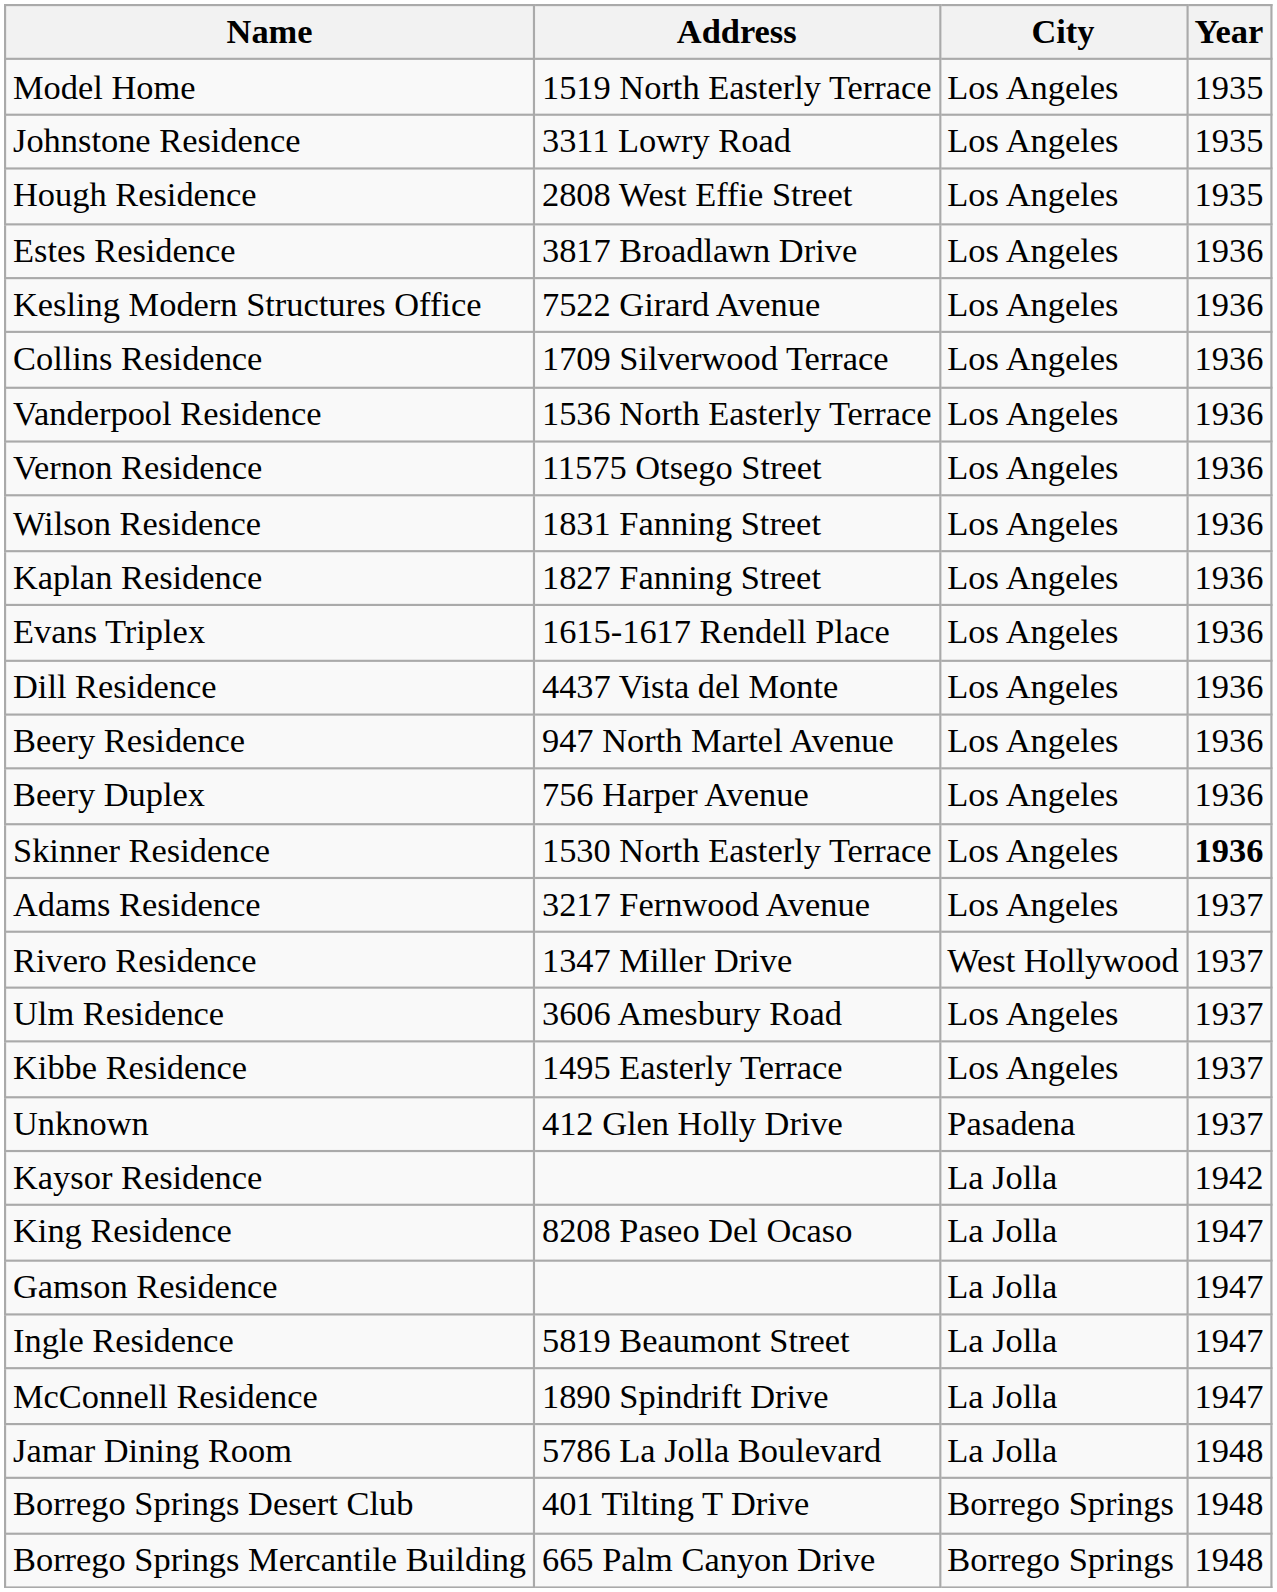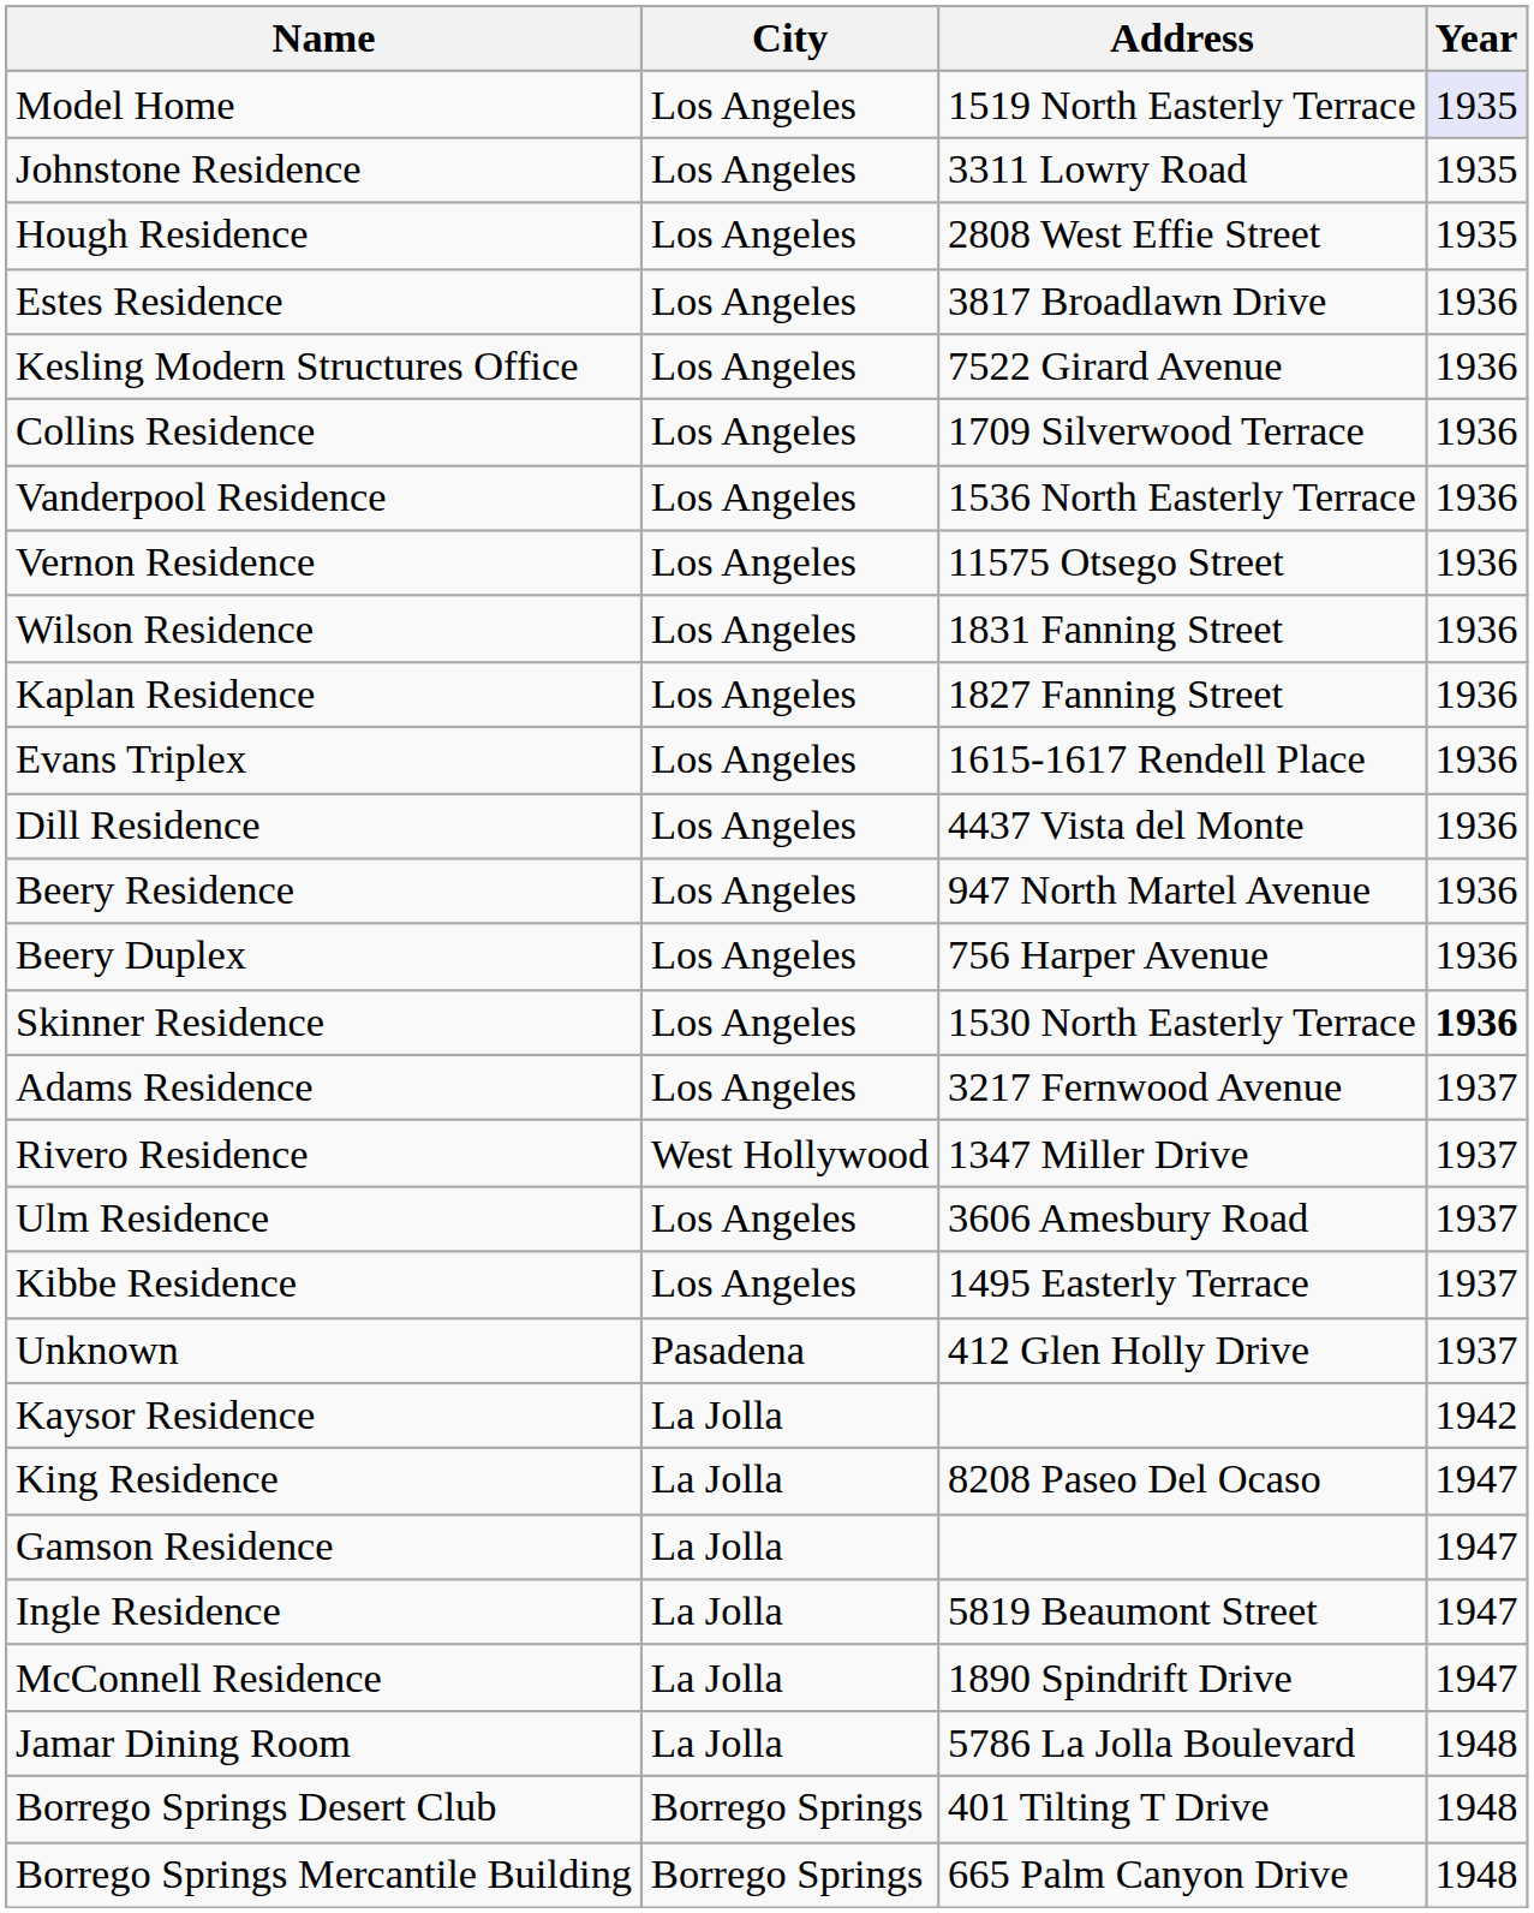columns swapped: City <-> Address
Model Home | Year: no background -> lavender background
